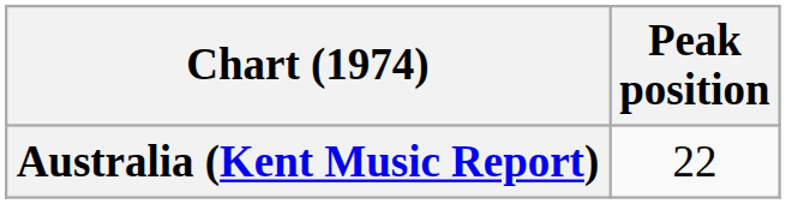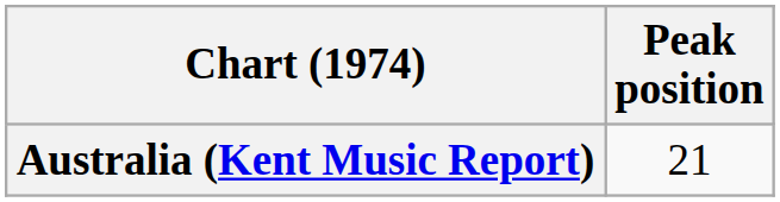Australia (Kent Music Report) | Peak position: 22 -> 21
